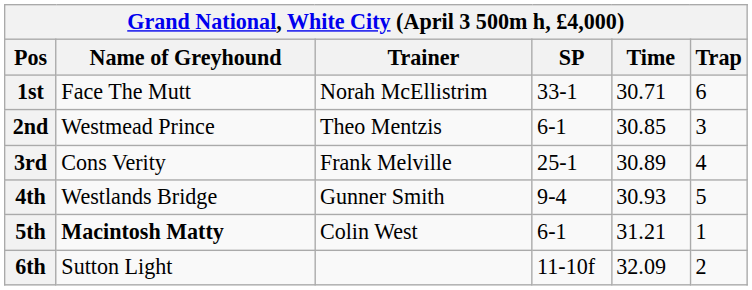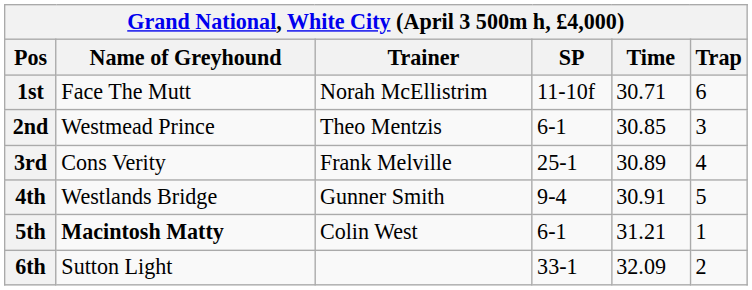1st | SP: 33-1 -> 11-10f
4th | Time: 30.93 -> 30.91
6th | SP: 11-10f -> 33-1
